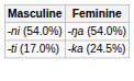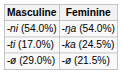+ row: -ø (29.0%) | -ø (21.5%)
